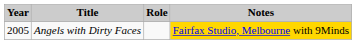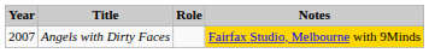Angels with Dirty Faces | Year: 2005 -> 2007
